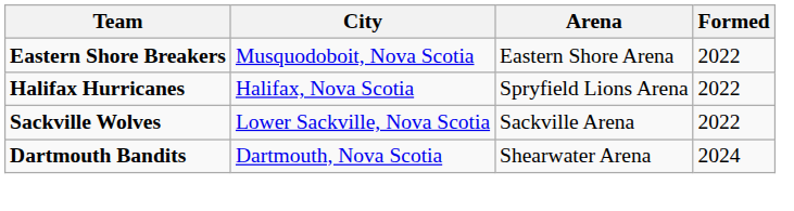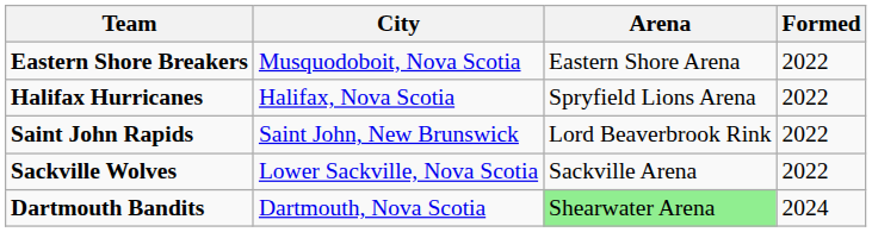+ row: Saint John Rapids | Saint John, New Brunswick | Lord Beaverbrook Rink | 2022
Dartmouth Bandits | Arena: no background -> lightgreen background
